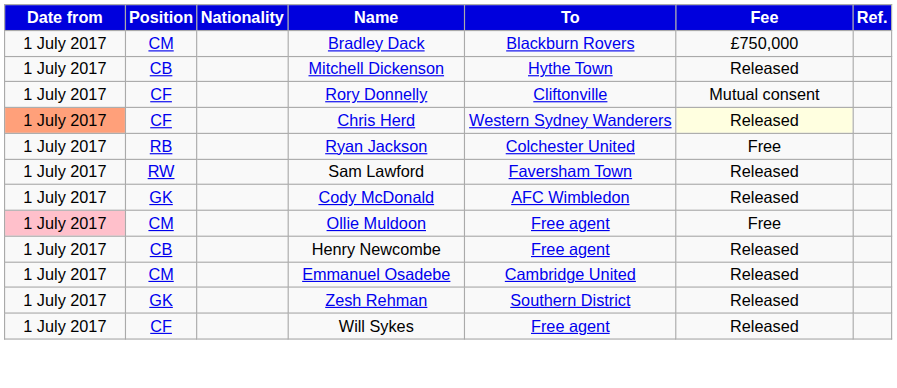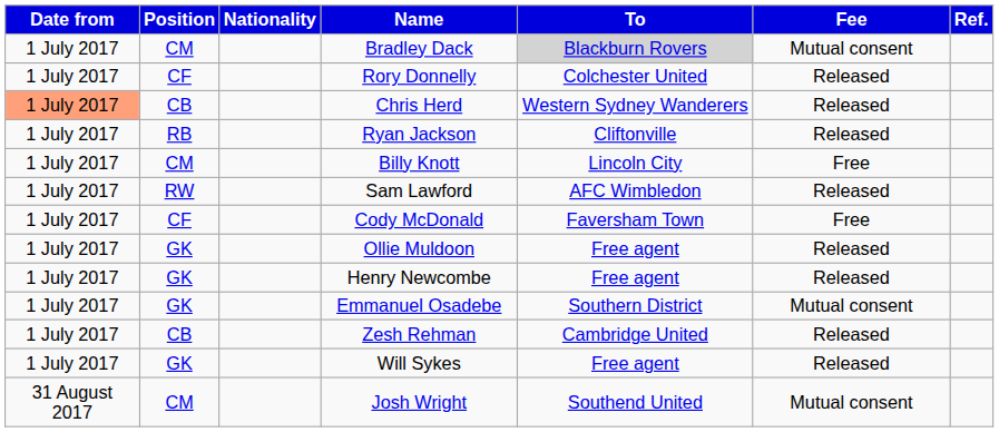Bradley Dack | To: no background -> lightgrey background
Bradley Dack | Fee: £750,000 -> Mutual consent
- row: 1 July 2017 | CB | Mitchell Dickenson | Hythe Town | Released
Rory Donnelly | To: Cliftonville -> Colchester United
Rory Donnelly | Fee: Mutual consent -> Released
Chris Herd | Position: CF -> CB
Chris Herd | Fee: lightyellow background -> no background
Ryan Jackson | To: Colchester United -> Cliftonville
Ryan Jackson | Fee: Free -> Released
+ row: 1 July 2017 | CM | Billy Knott | Lincoln City | Free
Sam Lawford | To: Faversham Town -> AFC Wimbledon
Cody McDonald | Position: GK -> CF
Cody McDonald | To: AFC Wimbledon -> Faversham Town
Cody McDonald | Fee: Released -> Free
Ollie Muldoon | Date from: pink background -> no background
Ollie Muldoon | Position: CM -> GK
Ollie Muldoon | Fee: Free -> Released
Henry Newcombe | Position: CB -> GK
Emmanuel Osadebe | Position: CM -> GK
Emmanuel Osadebe | To: Cambridge United -> Southern District
Emmanuel Osadebe | Fee: Released -> Mutual consent
Zesh Rehman | Position: GK -> CB
Zesh Rehman | To: Southern District -> Cambridge United
Will Sykes | Position: CF -> GK
+ row: 31 August 2017 | CM | Josh Wright | Southend United | Mutual consent
